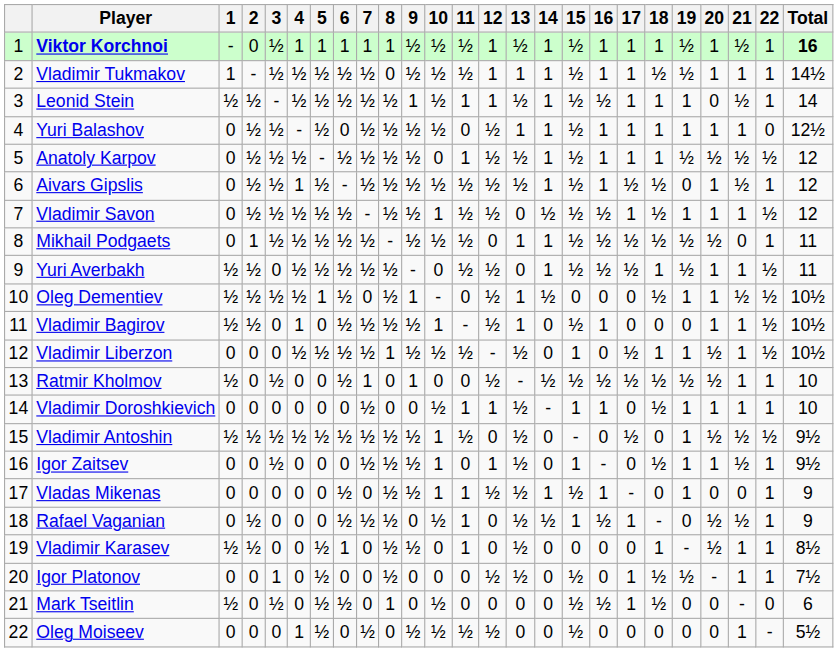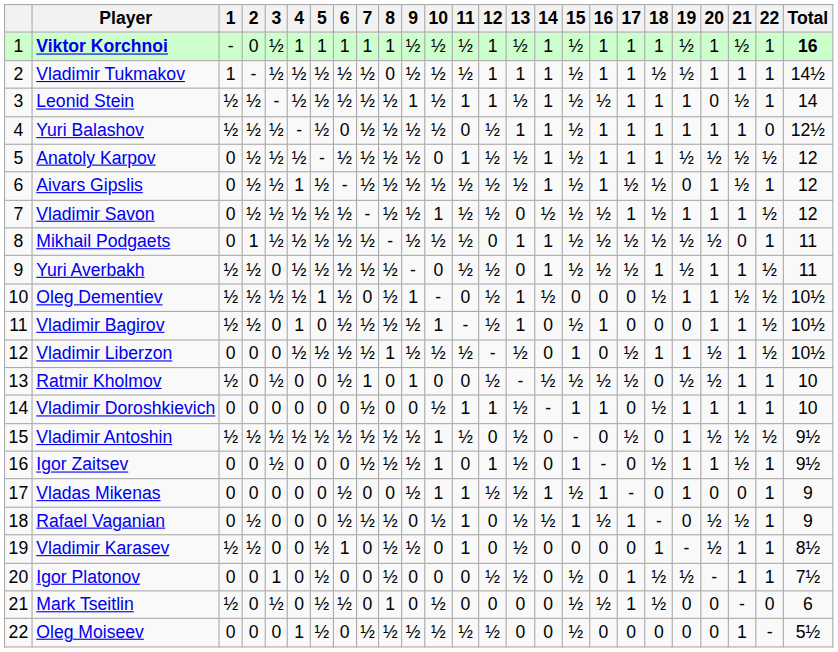Yuri Balashov | 1: 0 -> ½
Ratmir Kholmov | 18: ½ -> 0
Vladas Mikenas | 8: ½ -> 0
Oleg Moiseev | 8: 0 -> ½
